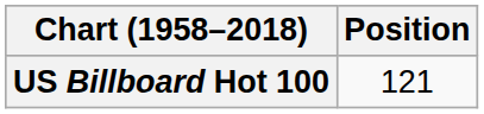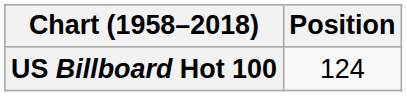US Billboard Hot 100 | Position: 121 -> 124
